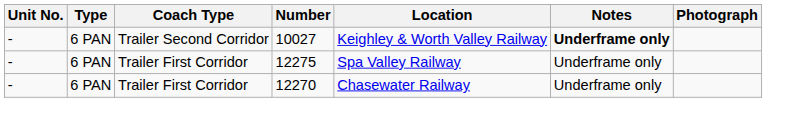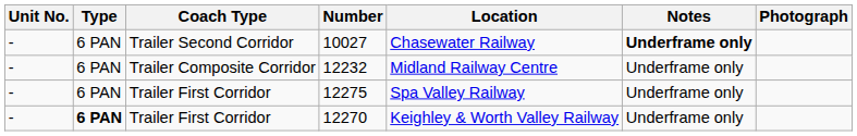10027 | Location: Keighley & Worth Valley Railway -> Chasewater Railway
+ row: - | 6 PAN | Trailer Composite Corridor | 12232 | Midland Railway Centre | Underframe only
12270 | Type: normal -> bold
12270 | Location: Chasewater Railway -> Keighley & Worth Valley Railway
